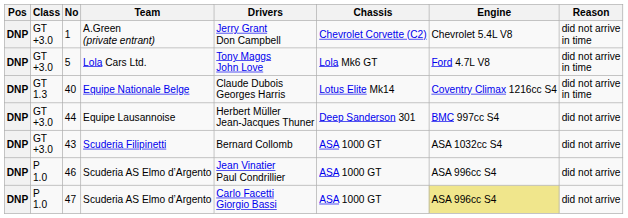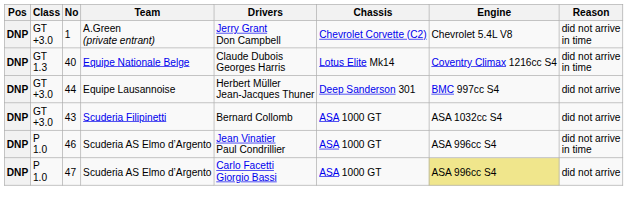- row: DNP | GT +3.0 | 5 | Lola Cars Ltd. | Tony Maggs John Love | Lola Mk6 GT | Ford 4.7L V8 | did not arrive in time
46 | Reason: did not arrive -> did not arrive in time
